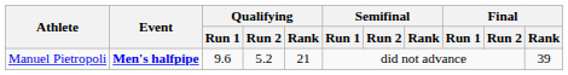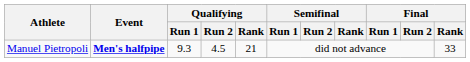Manuel Pietropoli | Qualifying / Run 1: 9.6 -> 9.3
Manuel Pietropoli | Qualifying / Run 2: 5.2 -> 4.5
Manuel Pietropoli | Final / Rank: 39 -> 33
